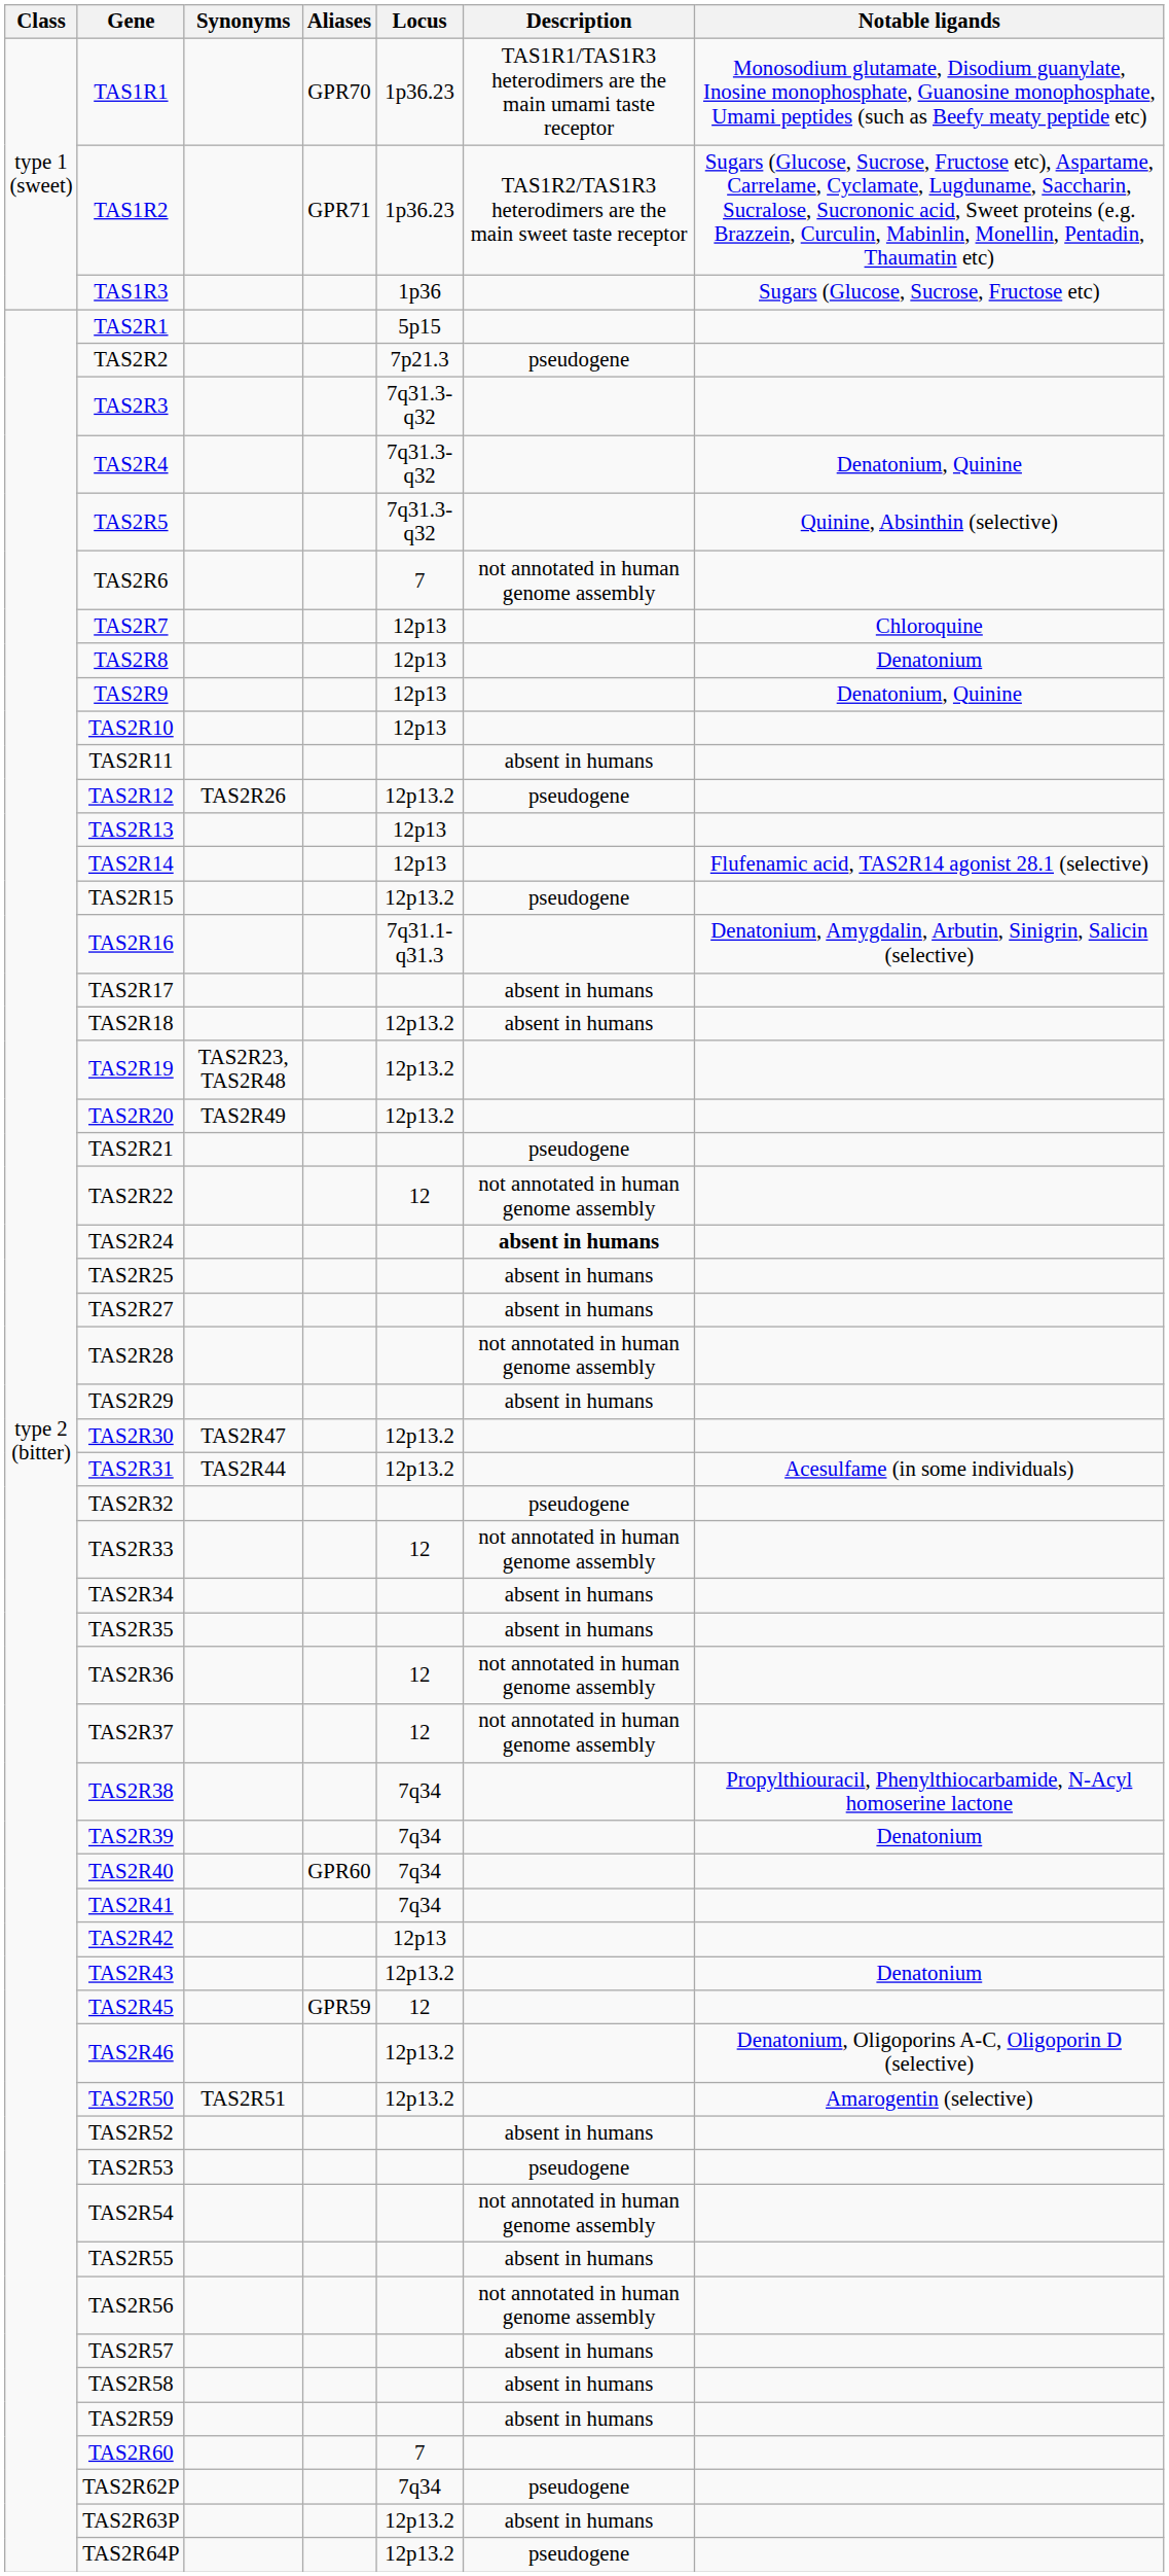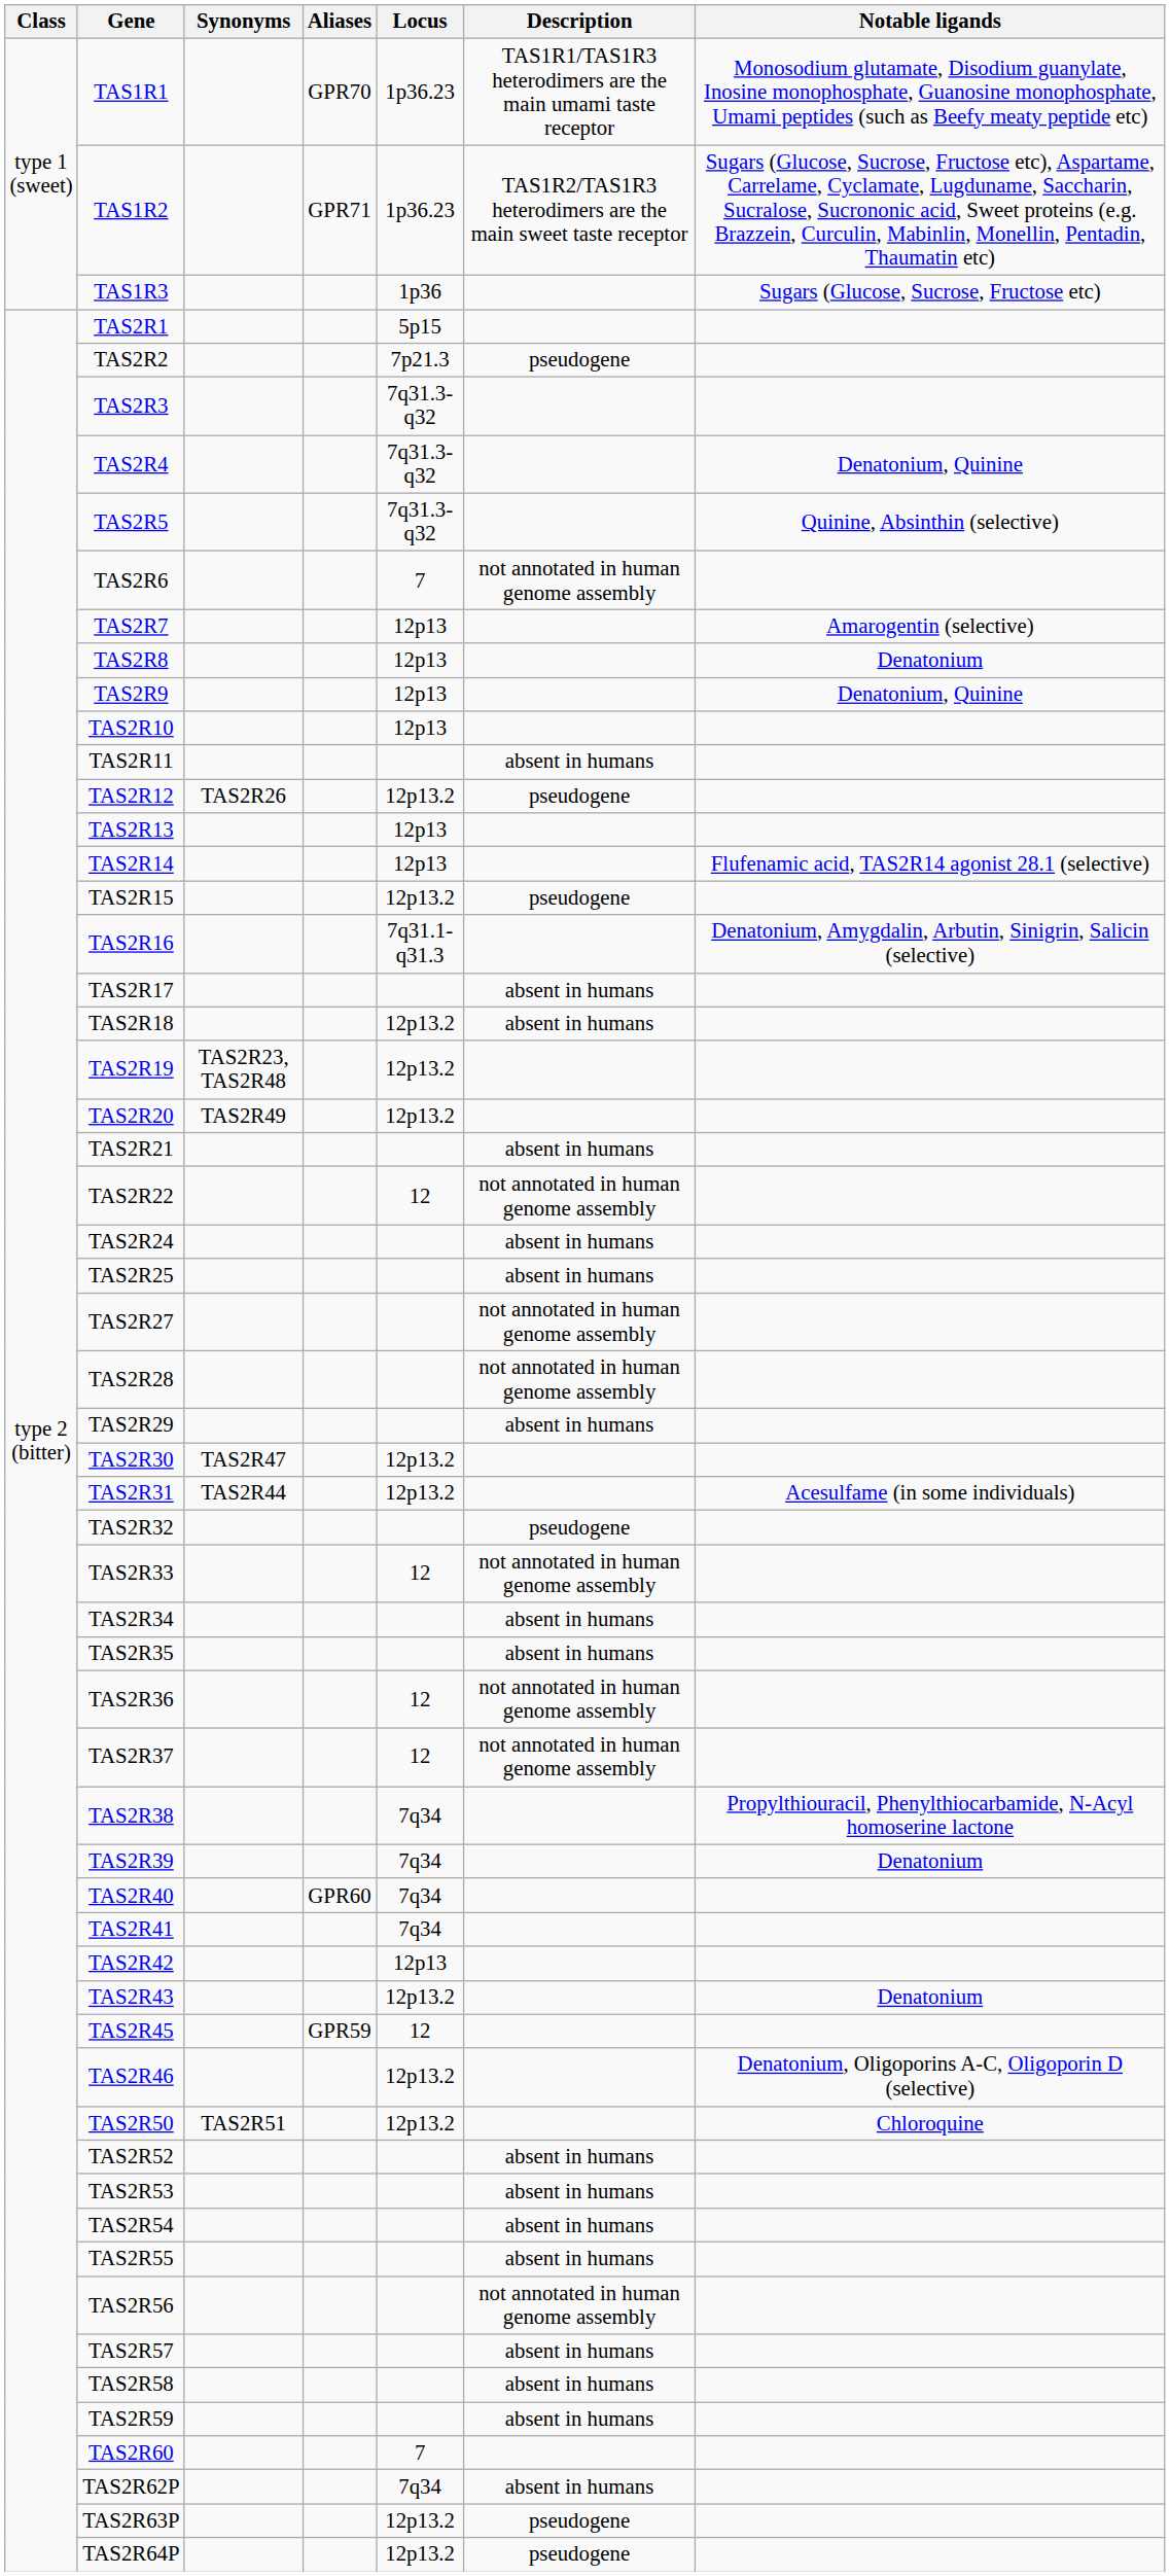TAS2R7 | Notable ligands: Chloroquine -> Amarogentin (selective)
TAS2R21 | Description: pseudogene -> absent in humans
TAS2R24 | Description: bold -> normal
TAS2R27 | Description: absent in humans -> not annotated in human genome assembly
TAS2R50 | Notable ligands: Amarogentin (selective) -> Chloroquine
TAS2R53 | Description: pseudogene -> absent in humans
TAS2R54 | Description: not annotated in human genome assembly -> absent in humans
TAS2R62P | Description: pseudogene -> absent in humans
TAS2R63P | Description: absent in humans -> pseudogene
